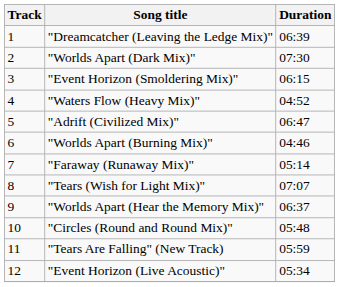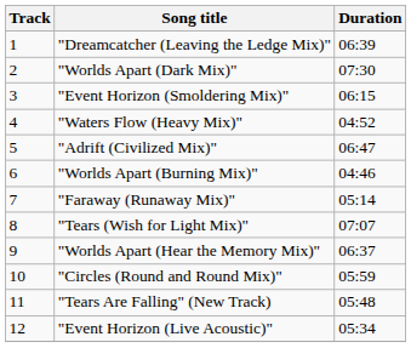"Circles (Round and Round Mix)" | Duration: 05:48 -> 05:59
"Tears Are Falling" (New Track) | Duration: 05:59 -> 05:48
